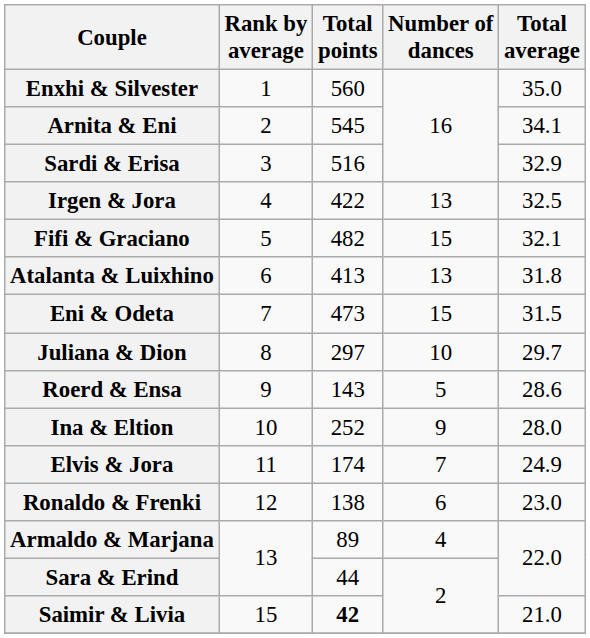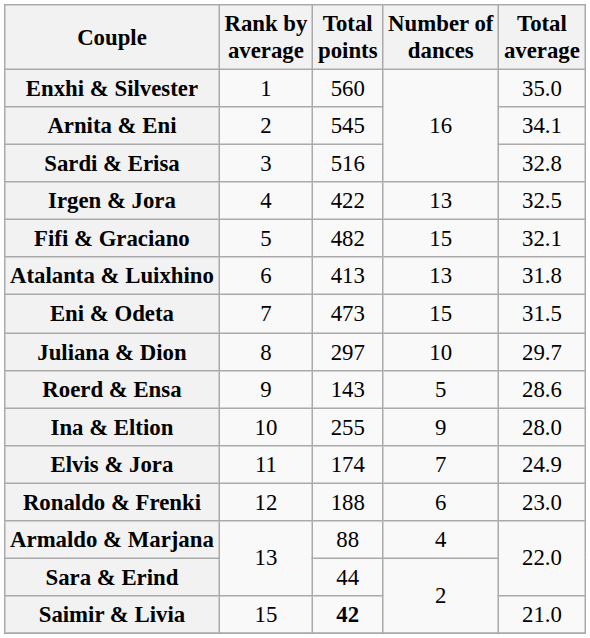Sardi & Erisa | Total average: 32.9 -> 32.8
Ina & Eltion | Total points: 252 -> 255
Ronaldo & Frenki | Total points: 138 -> 188
Armaldo & Marjana | Total points: 89 -> 88
